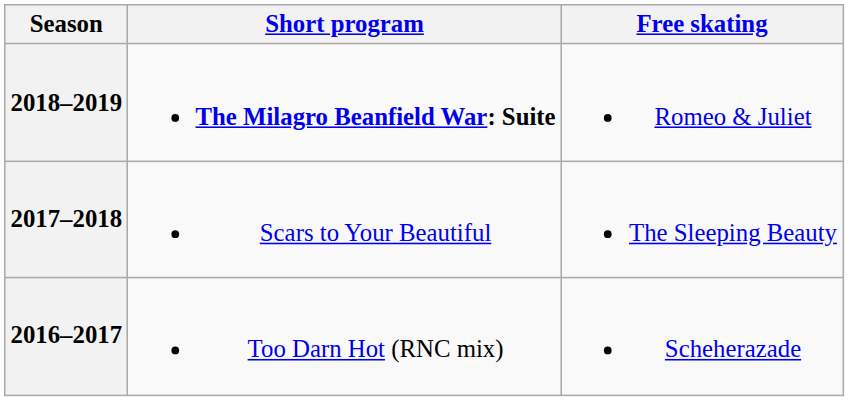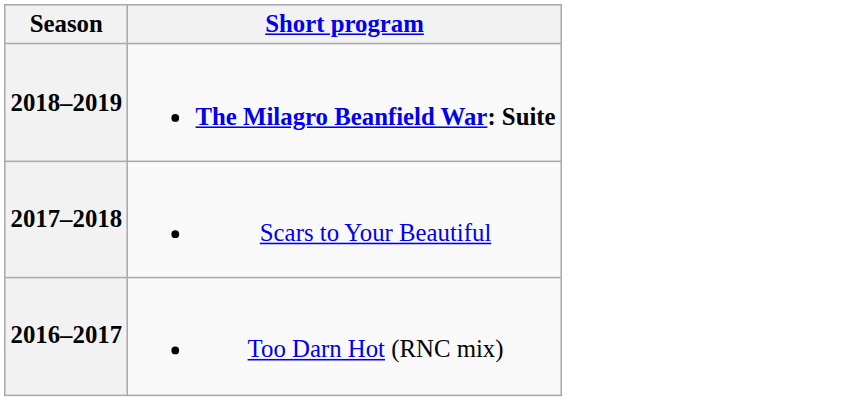- column: Free skating | Romeo & Juliet | The Sleeping Beauty | Scheherazade
